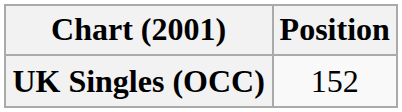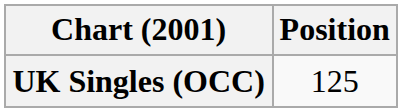UK Singles (OCC) | Position: 152 -> 125
